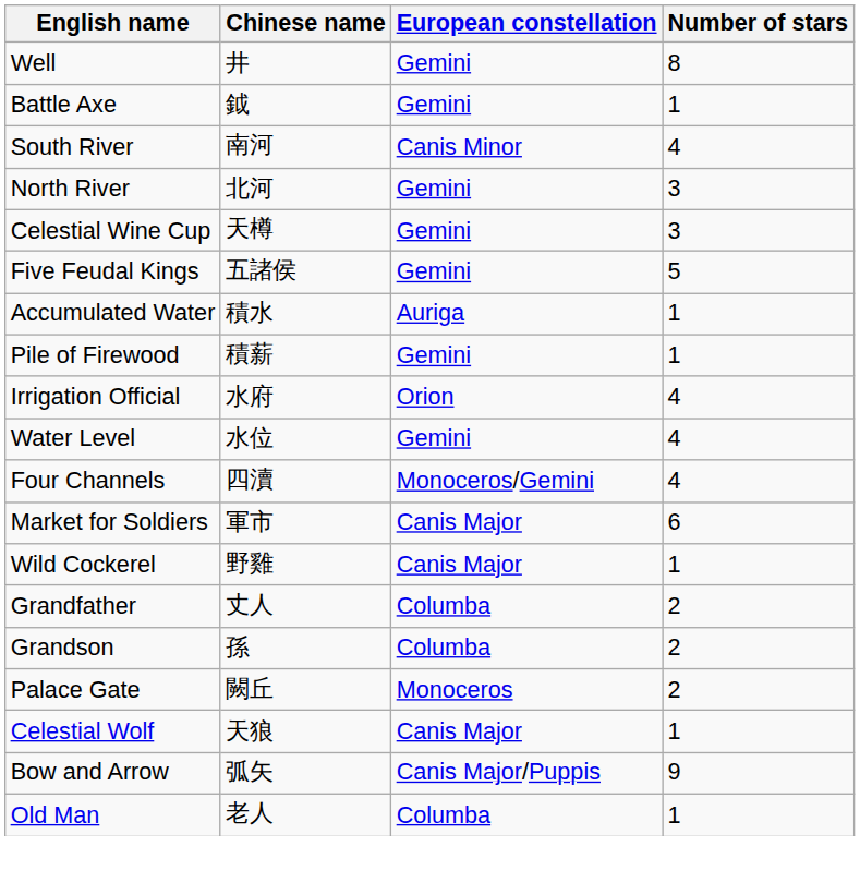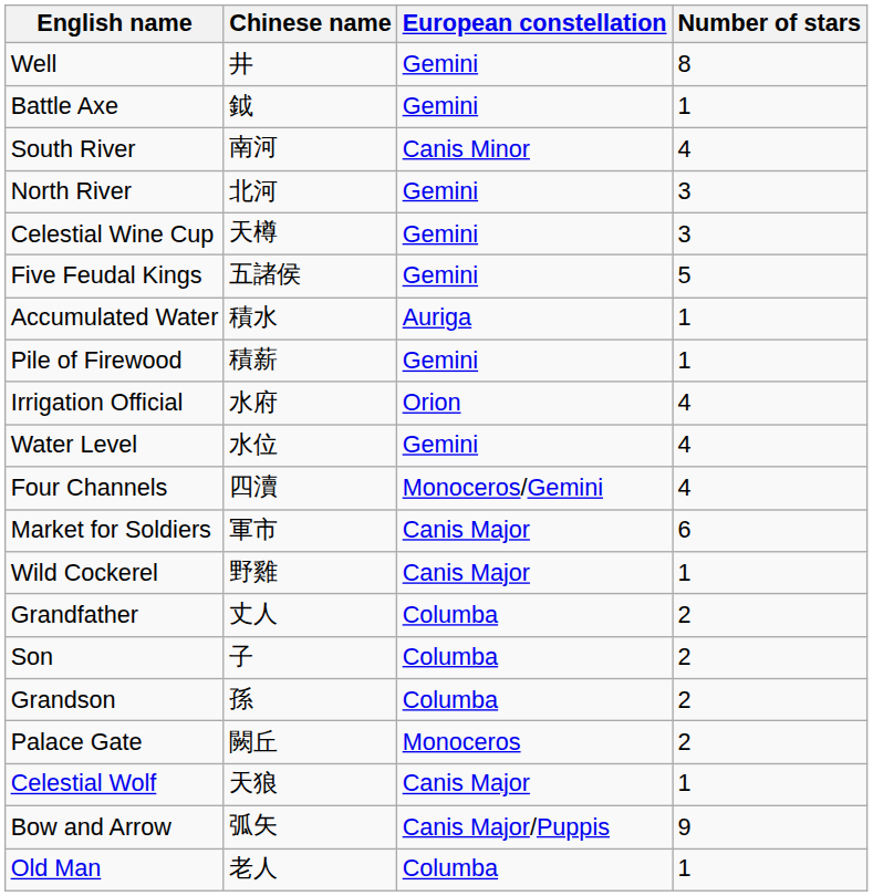+ row: Son | 子 | Columba | 2
